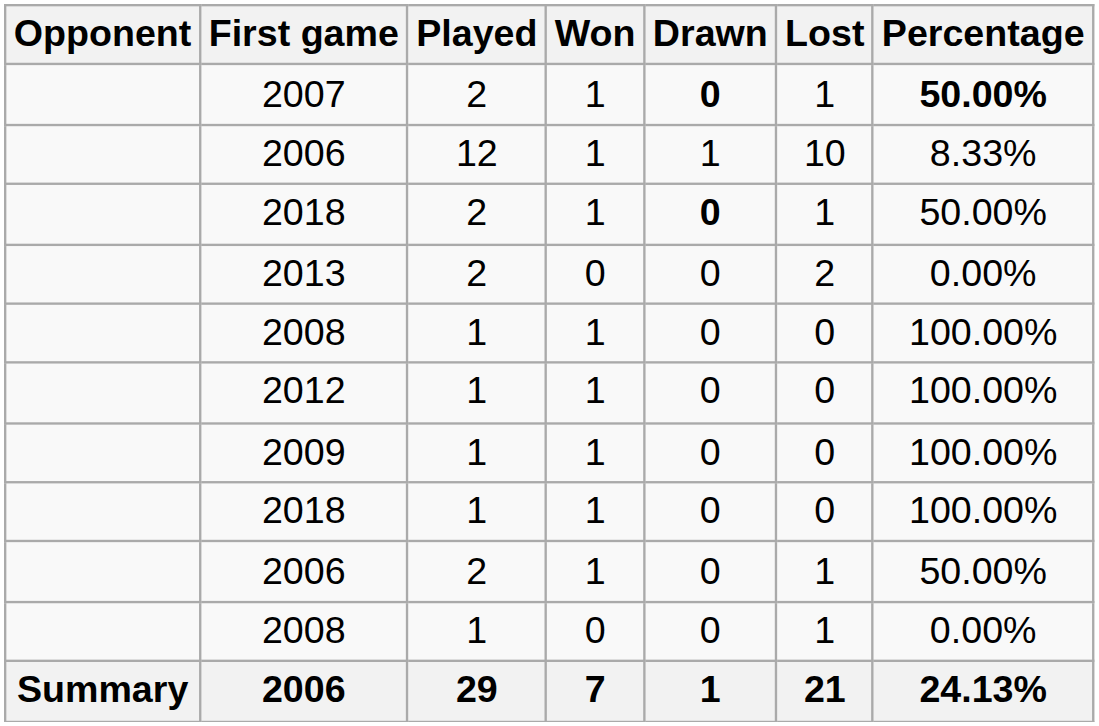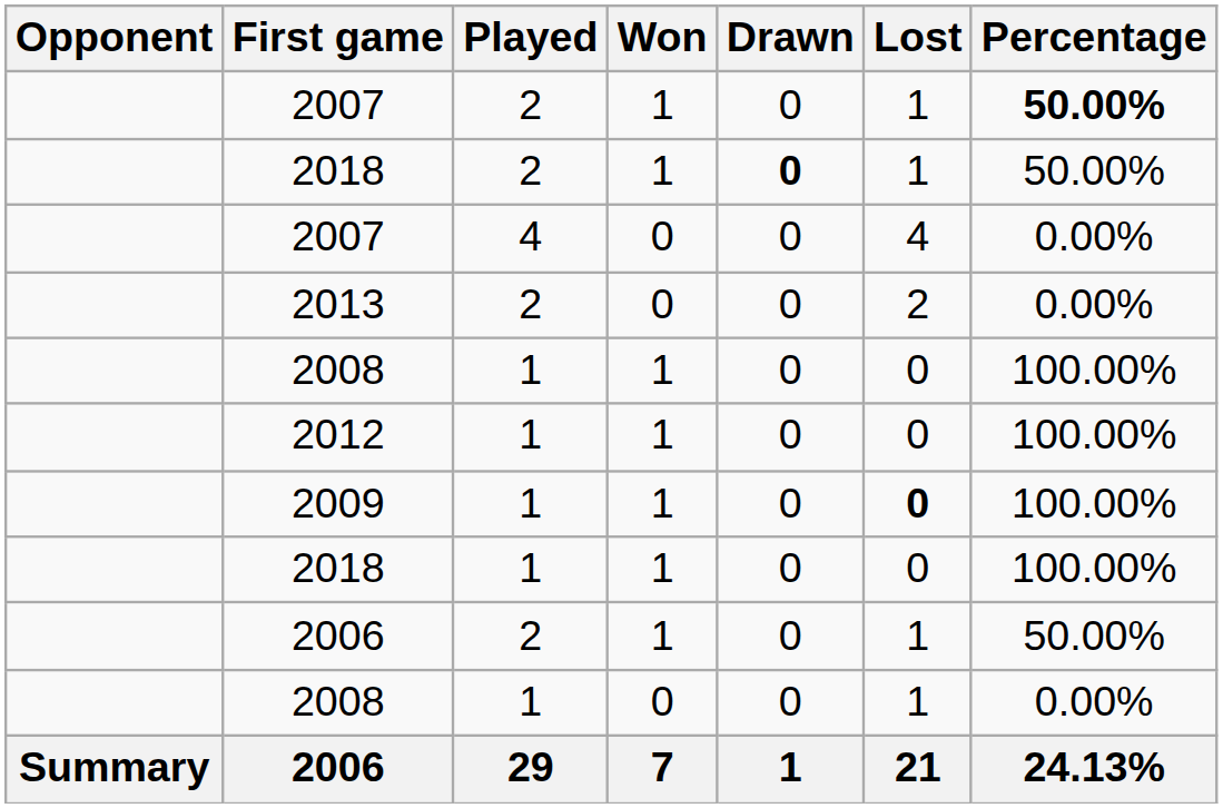2007 / 2 | Drawn: bold -> normal
- row: 2006 | 12 | 1 | 1 | 10 | 8.33%
+ row: 2007 | 4 | 0 | 0 | 4 | 0.00%
2009 | Lost: normal -> bold
